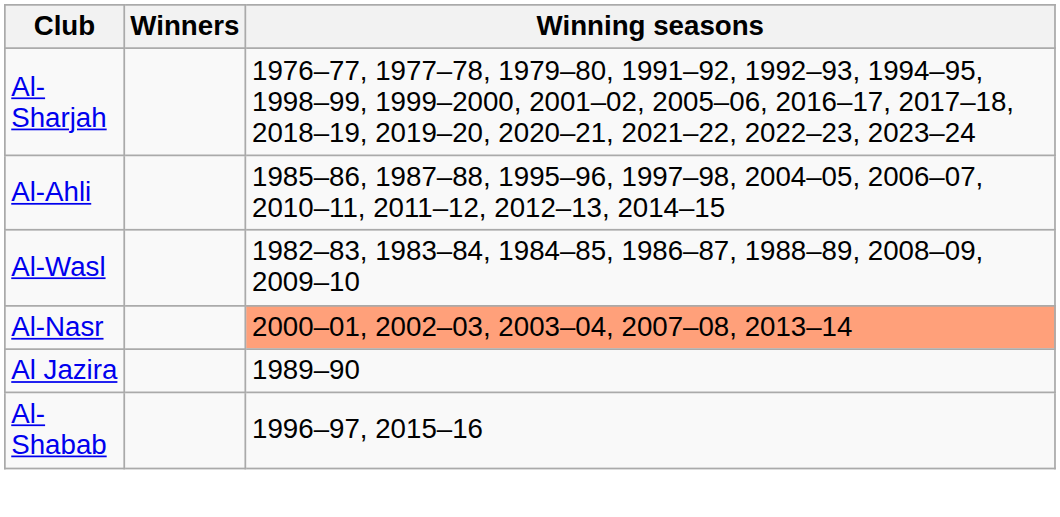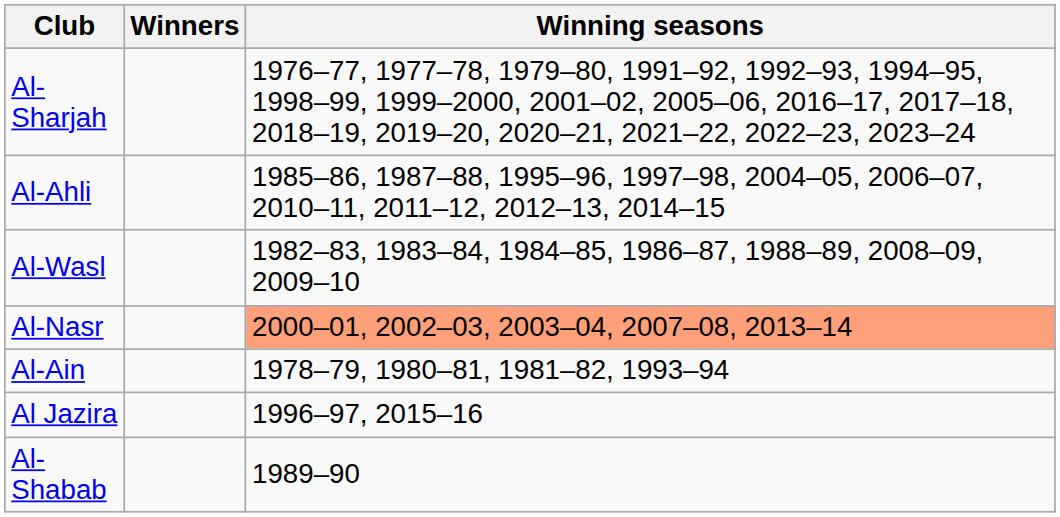+ row: Al-Ain | 1978–79, 1980–81, 1981–82, 1993–94
Al Jazira | Winning seasons: 1989–90 -> 1996–97, 2015–16
Al-Shabab | Winning seasons: 1996–97, 2015–16 -> 1989–90
